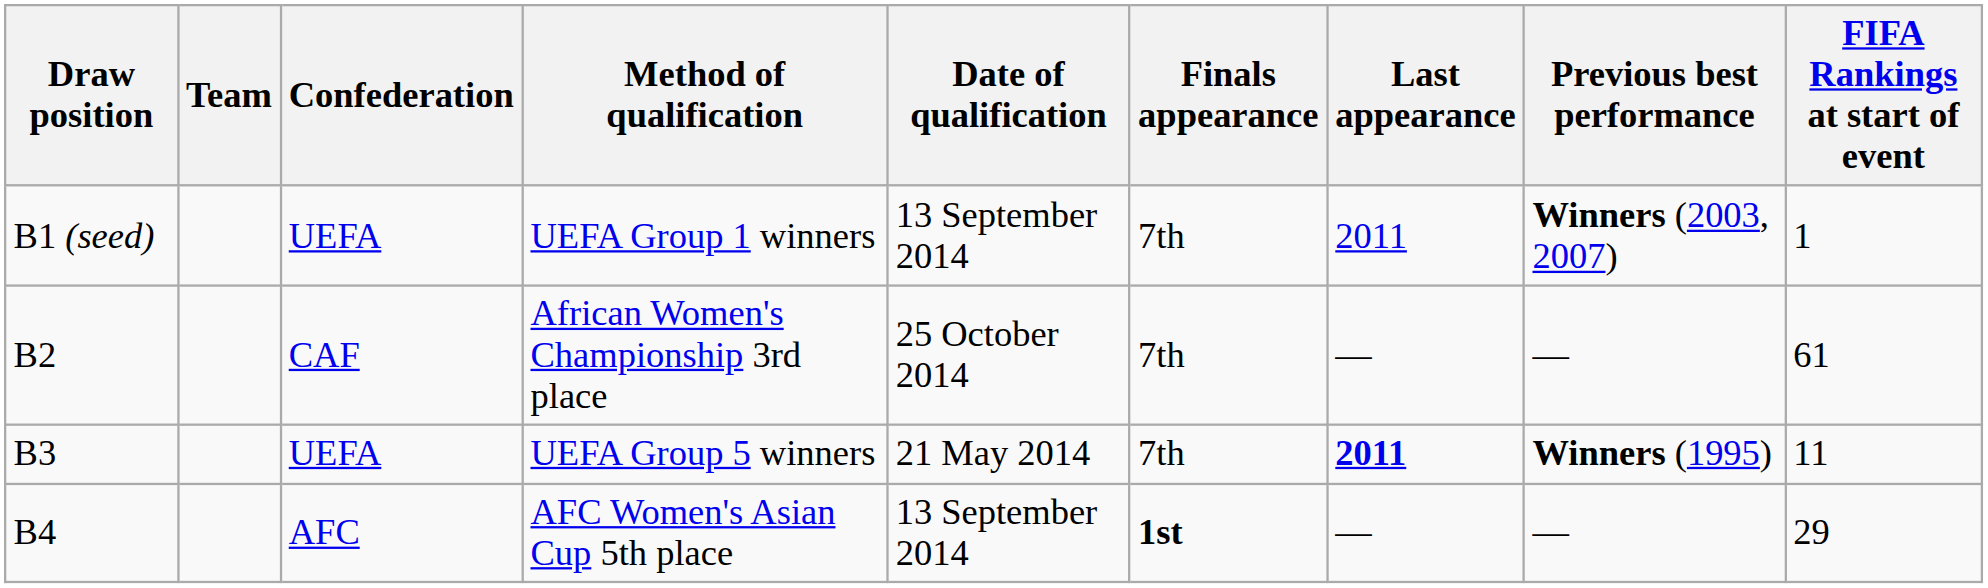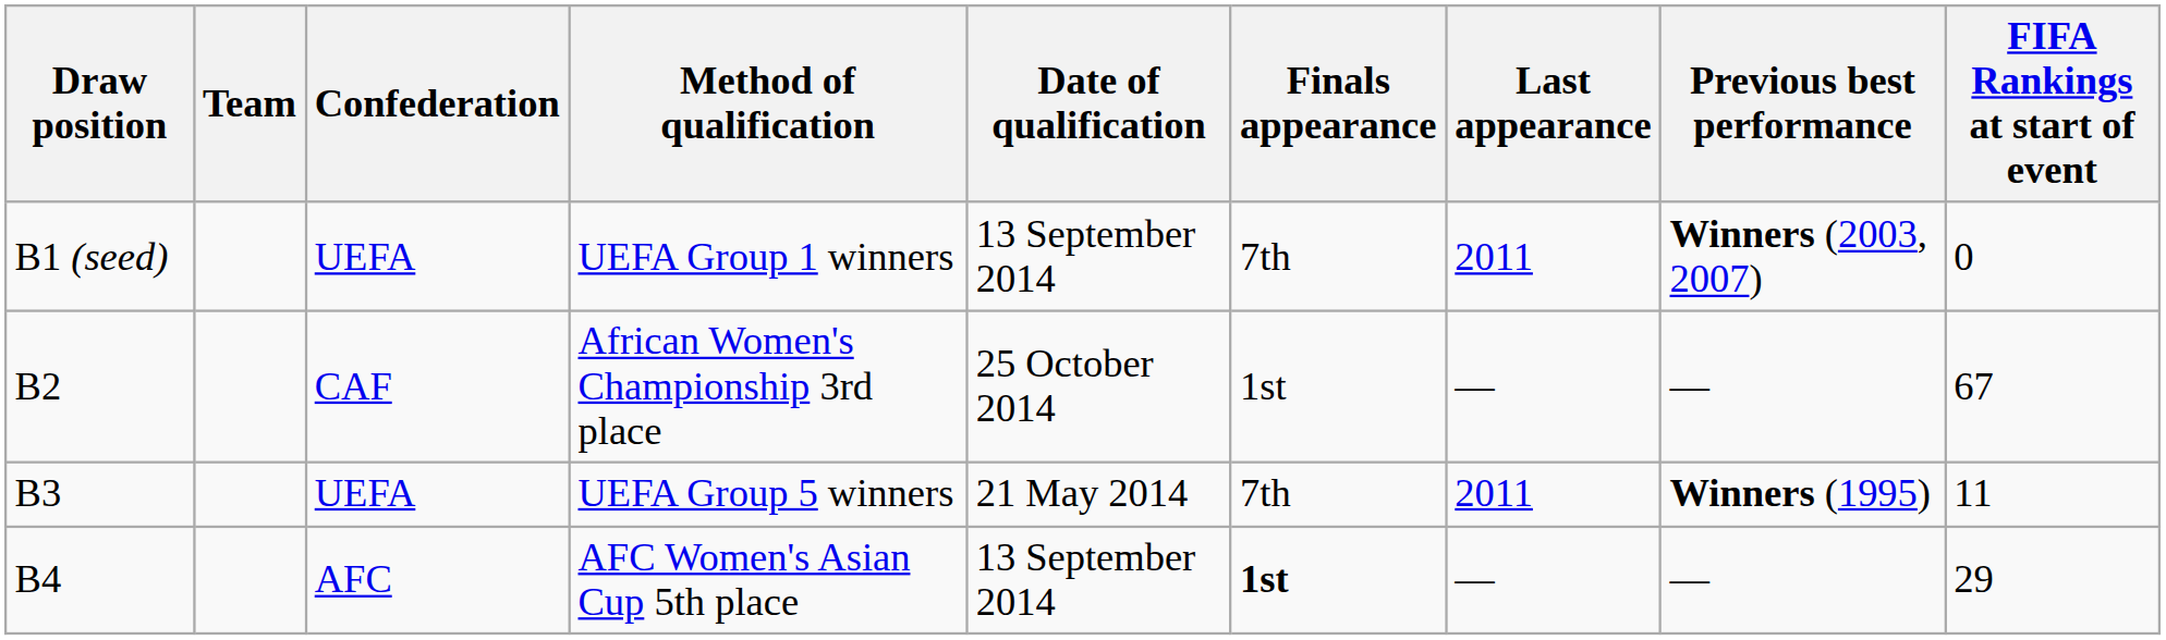UEFA Group 1 winners | FIFA Rankings at start of event: 1 -> 0
African Women's Championship 3rd place | Finals appearance: 7th -> 1st
African Women's Championship 3rd place | FIFA Rankings at start of event: 61 -> 67
UEFA Group 5 winners | Last appearance: bold -> normal
